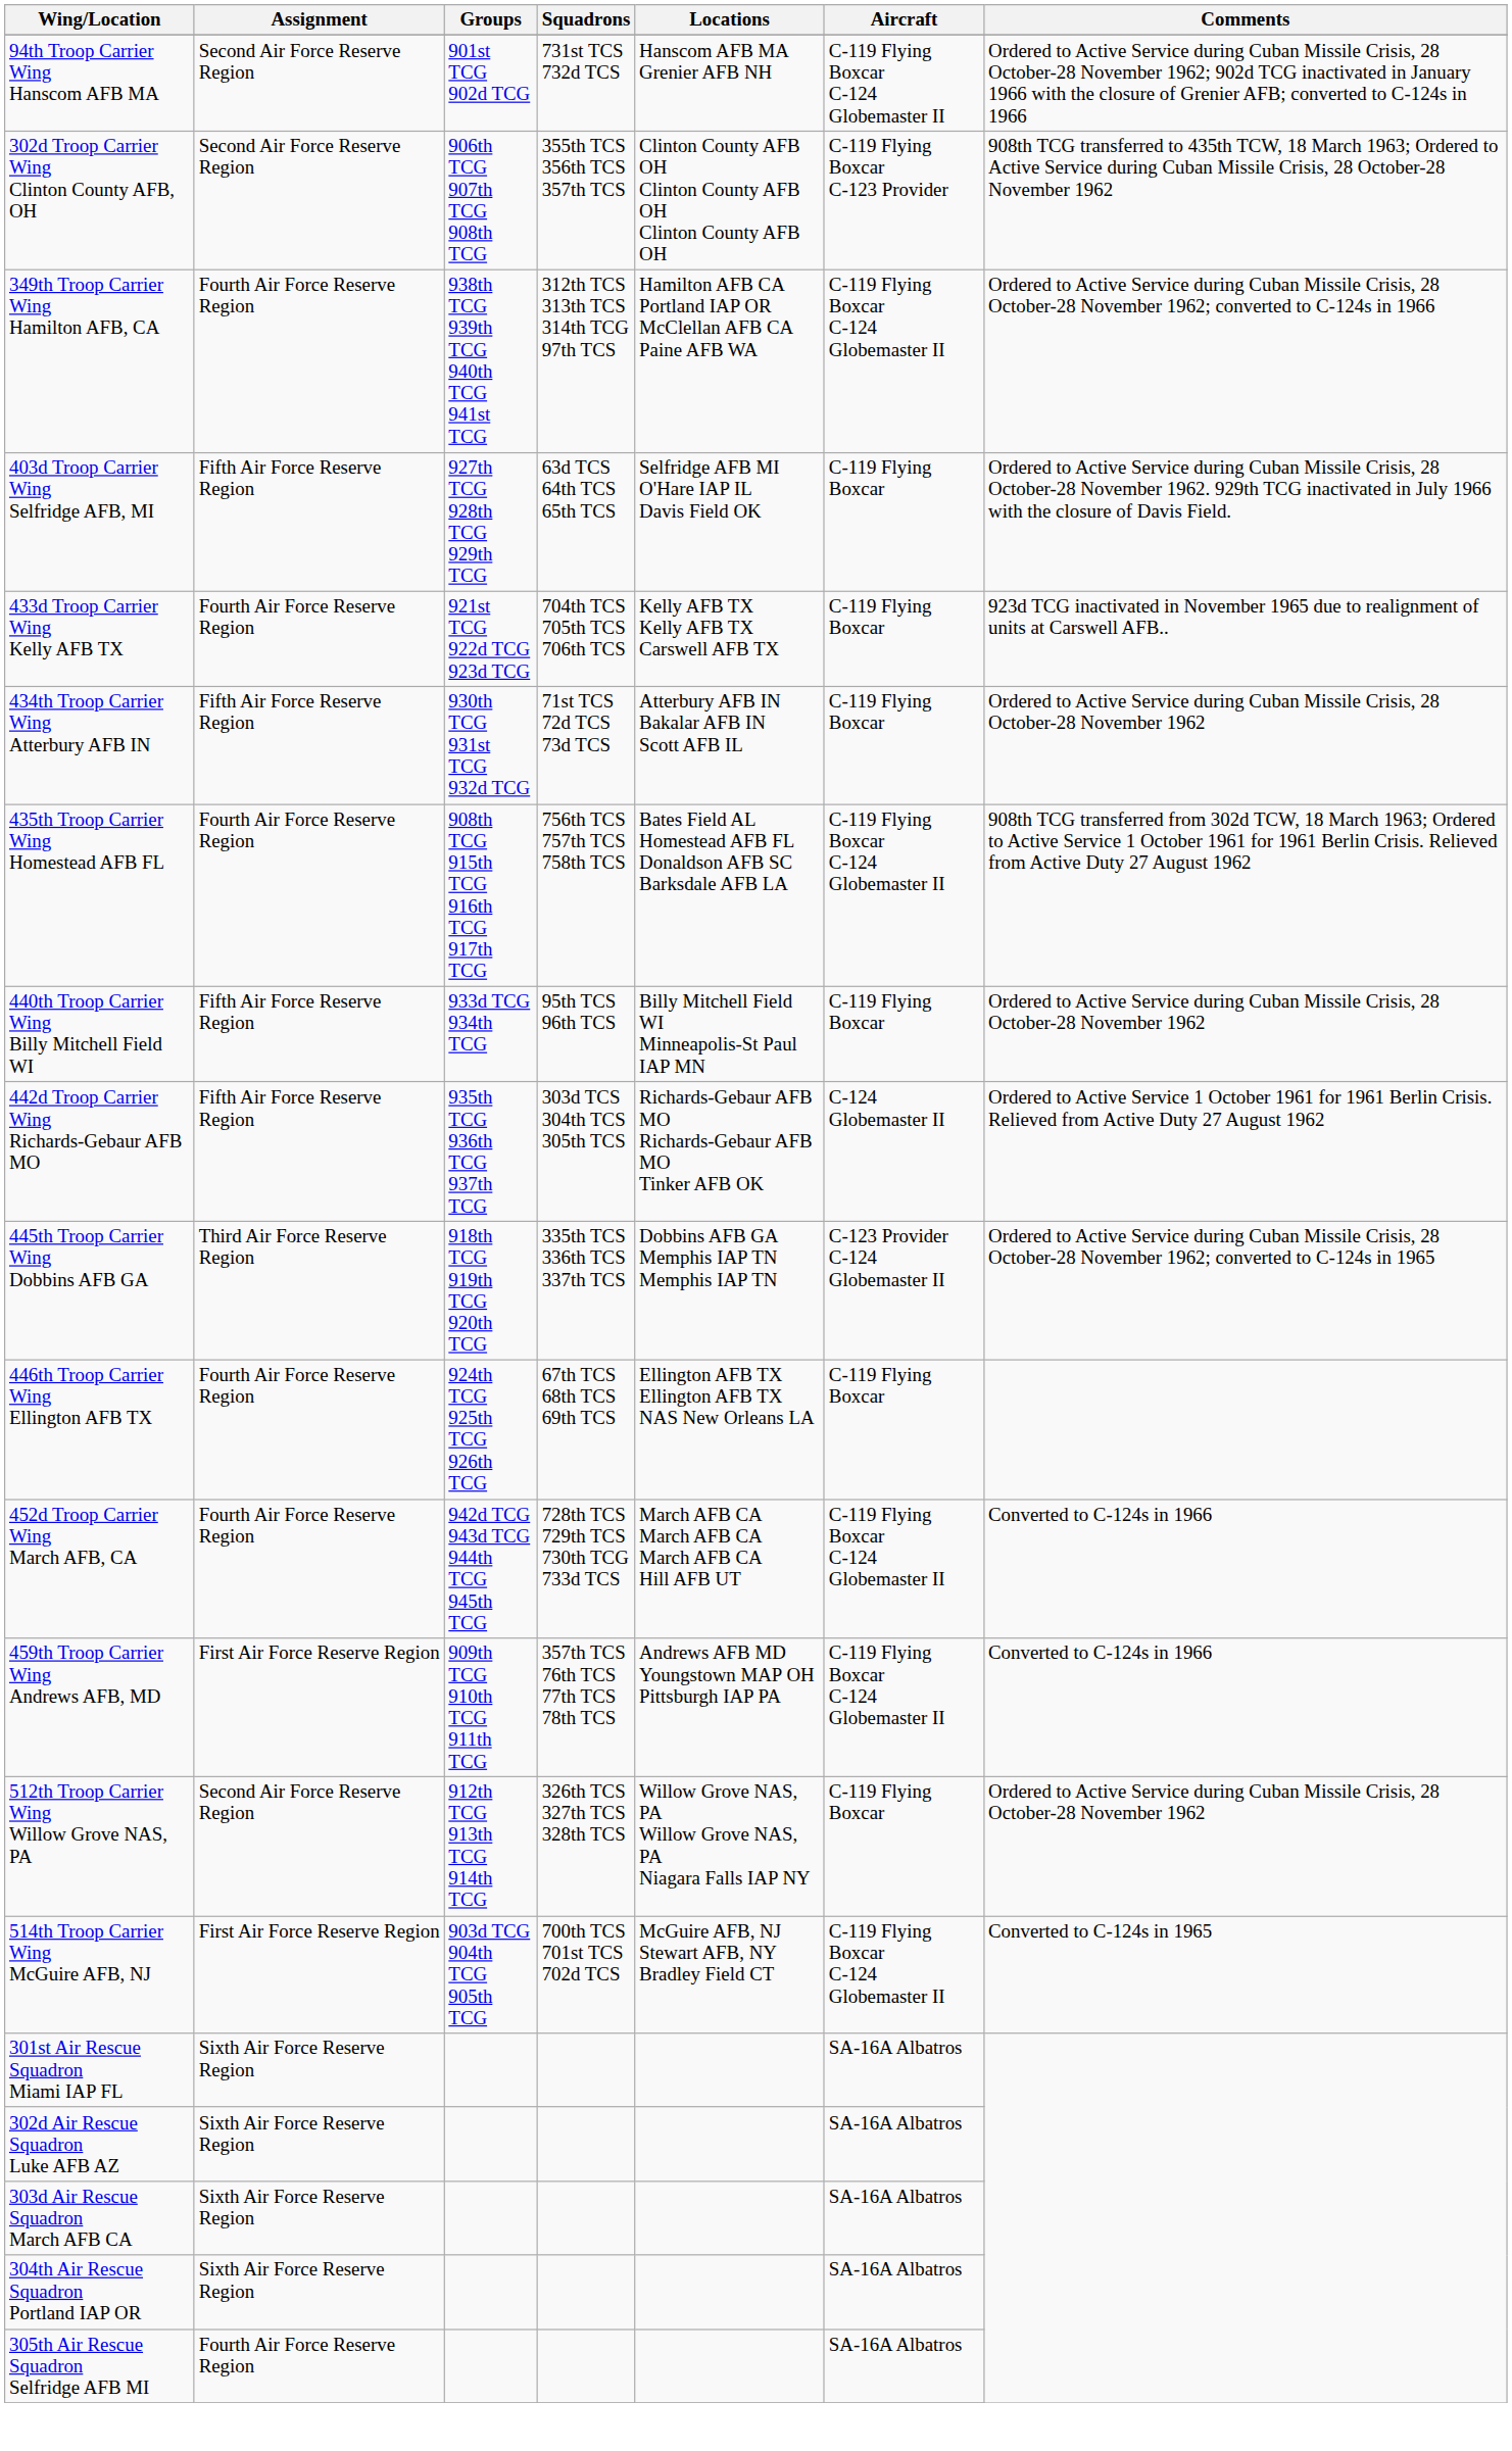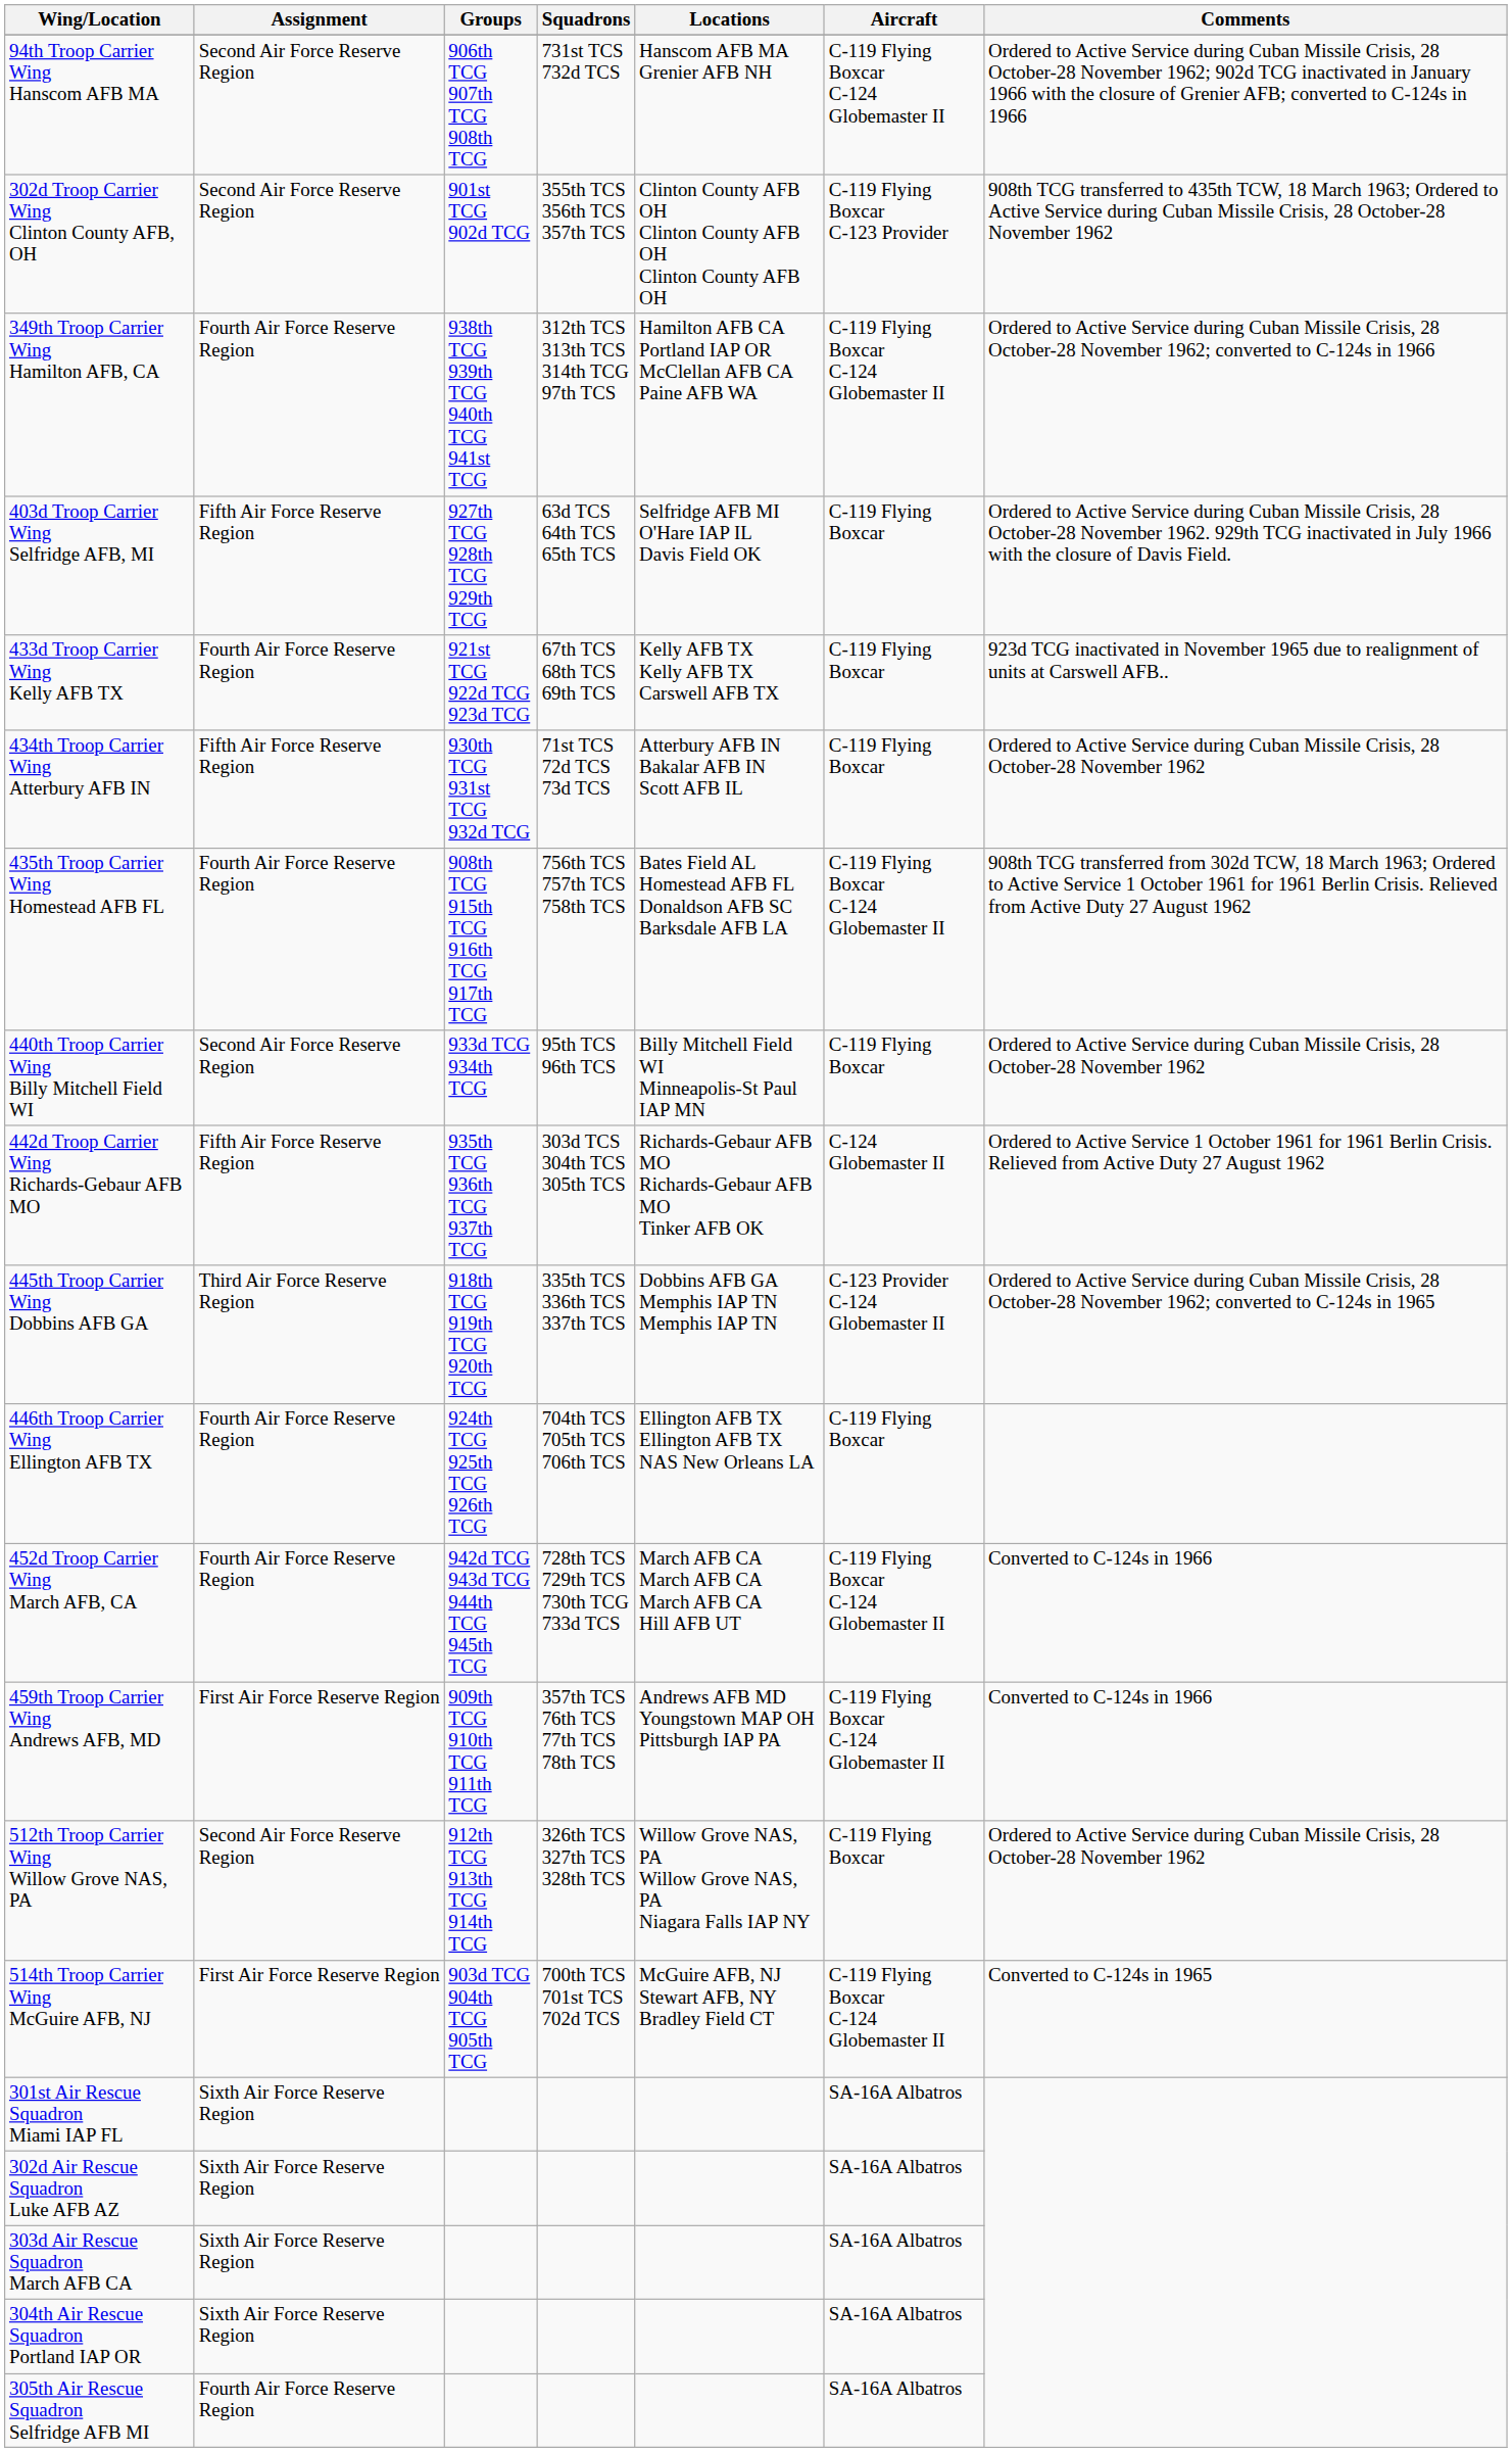94th Troop Carrier Wing Hanscom AFB MA | Groups: 901st TCG 902d TCG -> 906th TCG 907th TCG 908th TCG
302d Troop Carrier Wing Clinton County AFB, OH | Groups: 906th TCG 907th TCG 908th TCG -> 901st TCG 902d TCG
433d Troop Carrier Wing Kelly AFB TX | Squadrons: 704th TCS 705th TCS 706th TCS -> 67th TCS 68th TCS 69th TCS
440th Troop Carrier Wing Billy Mitchell Field WI | Assignment: Fifth Air Force Reserve Region -> Second Air Force Reserve Region
446th Troop Carrier Wing Ellington AFB TX | Squadrons: 67th TCS 68th TCS 69th TCS -> 704th TCS 705th TCS 706th TCS
